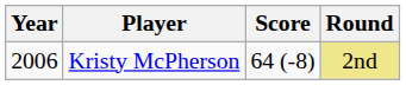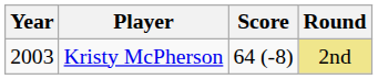Kristy McPherson | Year: 2006 -> 2003
